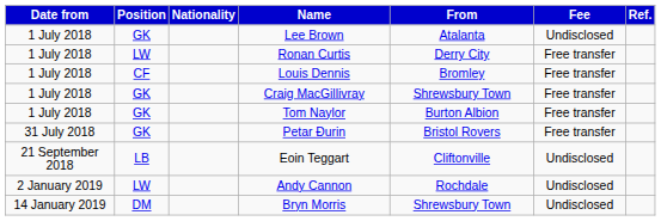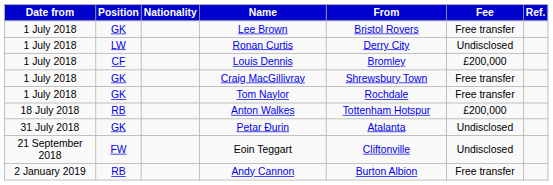Lee Brown | From: Atalanta -> Bristol Rovers
Lee Brown | Fee: Undisclosed -> Free transfer
Ronan Curtis | Fee: Free transfer -> Undisclosed
Louis Dennis | Fee: Free transfer -> £200,000
Tom Naylor | From: Burton Albion -> Rochdale
+ row: 18 July 2018 | RB | Anton Walkes | Tottenham Hotspur | £200,000
Petar Đurin | From: Bristol Rovers -> Atalanta
Petar Đurin | Fee: Free transfer -> Undisclosed
Eoin Teggart | Position: LB -> FW
Andy Cannon | Position: LW -> RB
Andy Cannon | From: Rochdale -> Burton Albion
Andy Cannon | Fee: Undisclosed -> Free transfer
- row: 14 January 2019 | DM | Bryn Morris | Shrewsbury Town | Undisclosed
